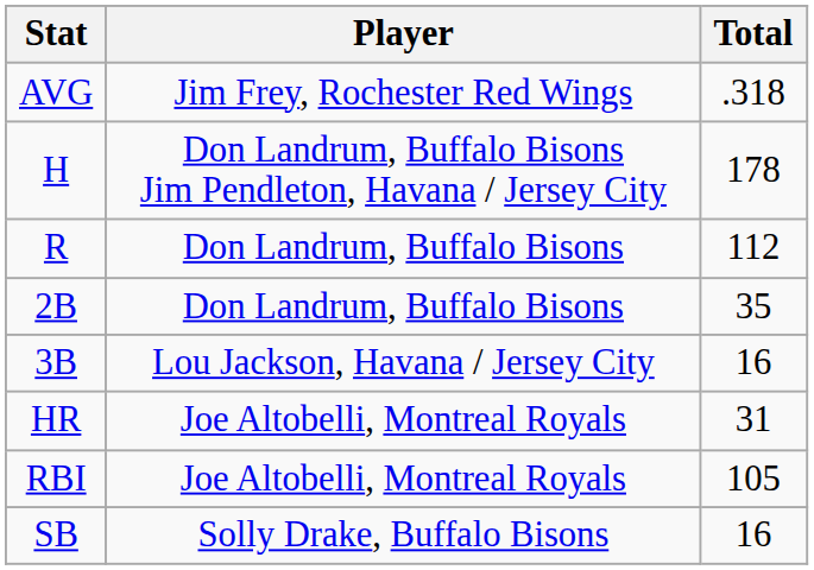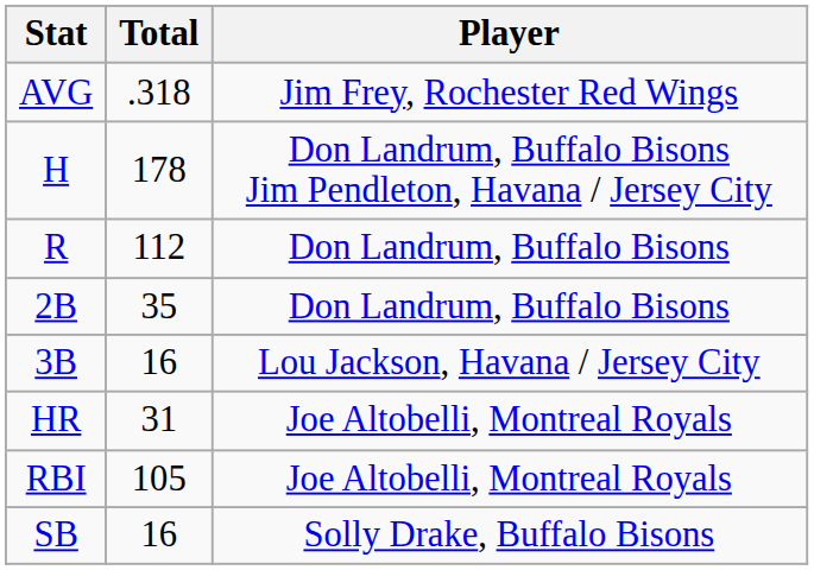columns swapped: Player <-> Total
